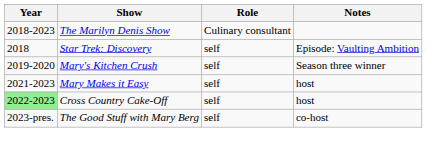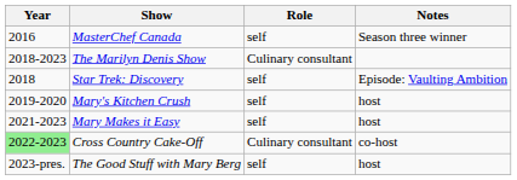+ row: 2016 | MasterChef Canada | self | Season three winner
Mary's Kitchen Crush | Notes: Season three winner -> host
Cross Country Cake-Off | Role: self -> Culinary consultant
Cross Country Cake-Off | Notes: host -> co-host
The Good Stuff with Mary Berg | Notes: co-host -> host
